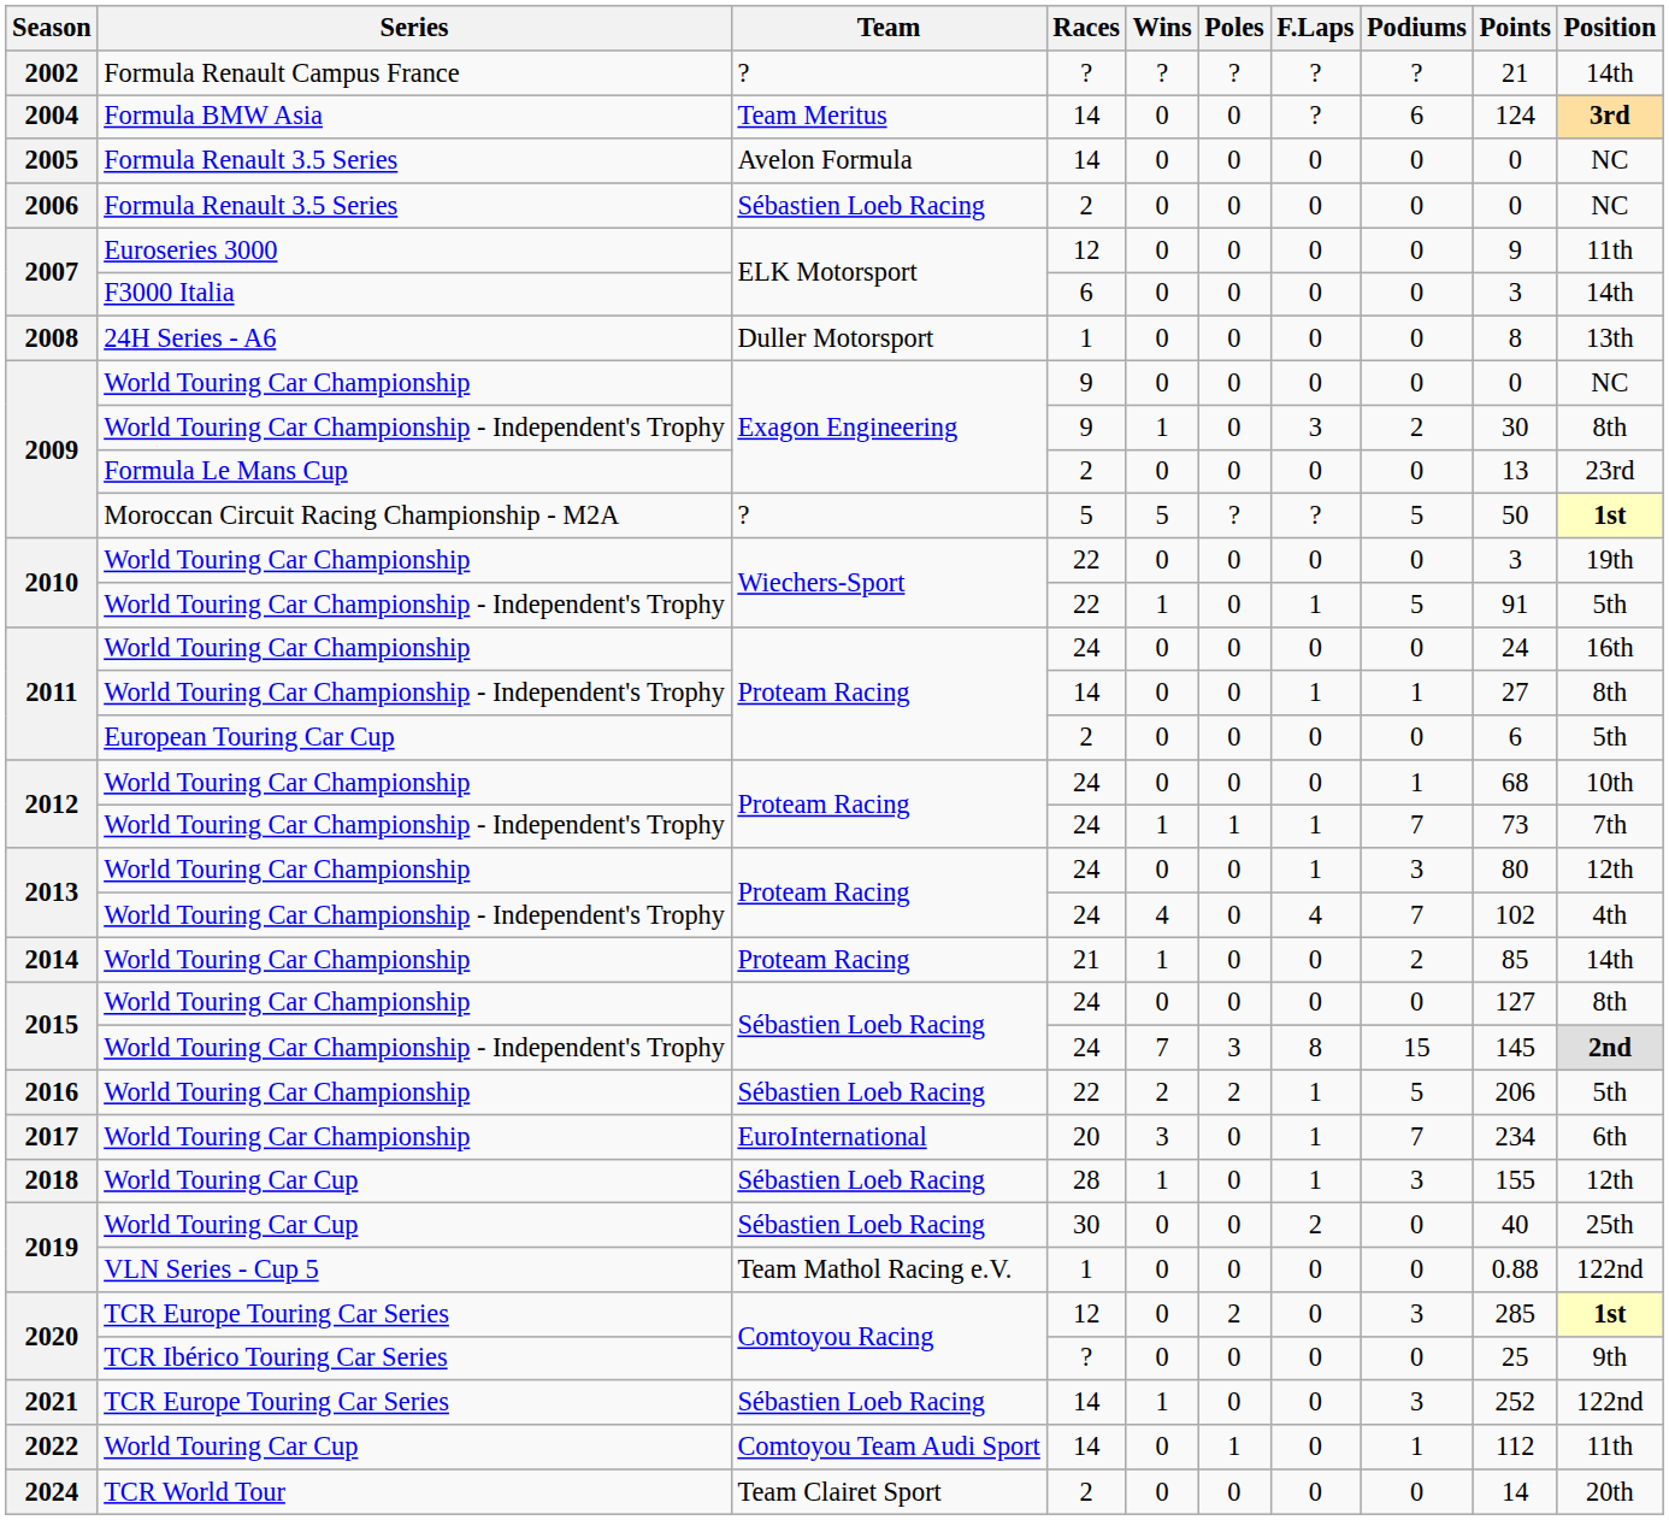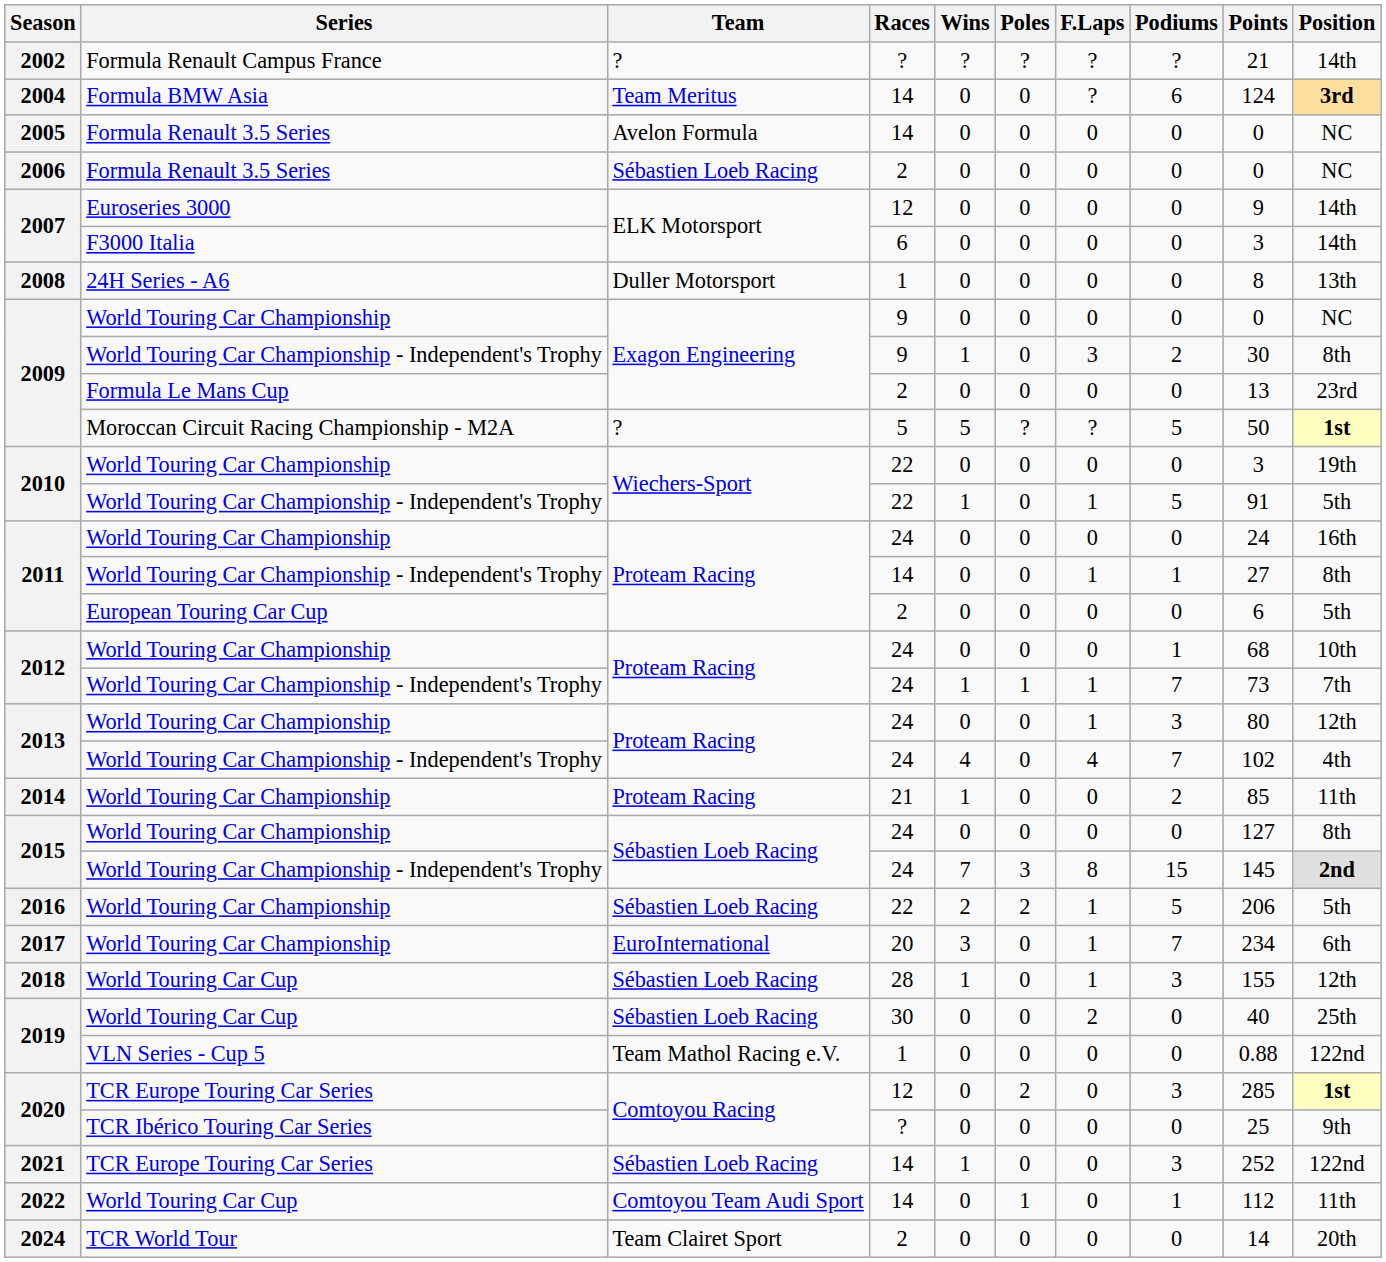2007 / Euroseries 3000 | Position: 11th -> 14th
2014 | Position: 14th -> 11th
